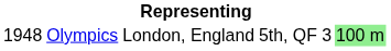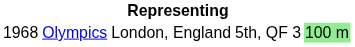Olympics | column 1: 1948 -> 1968
